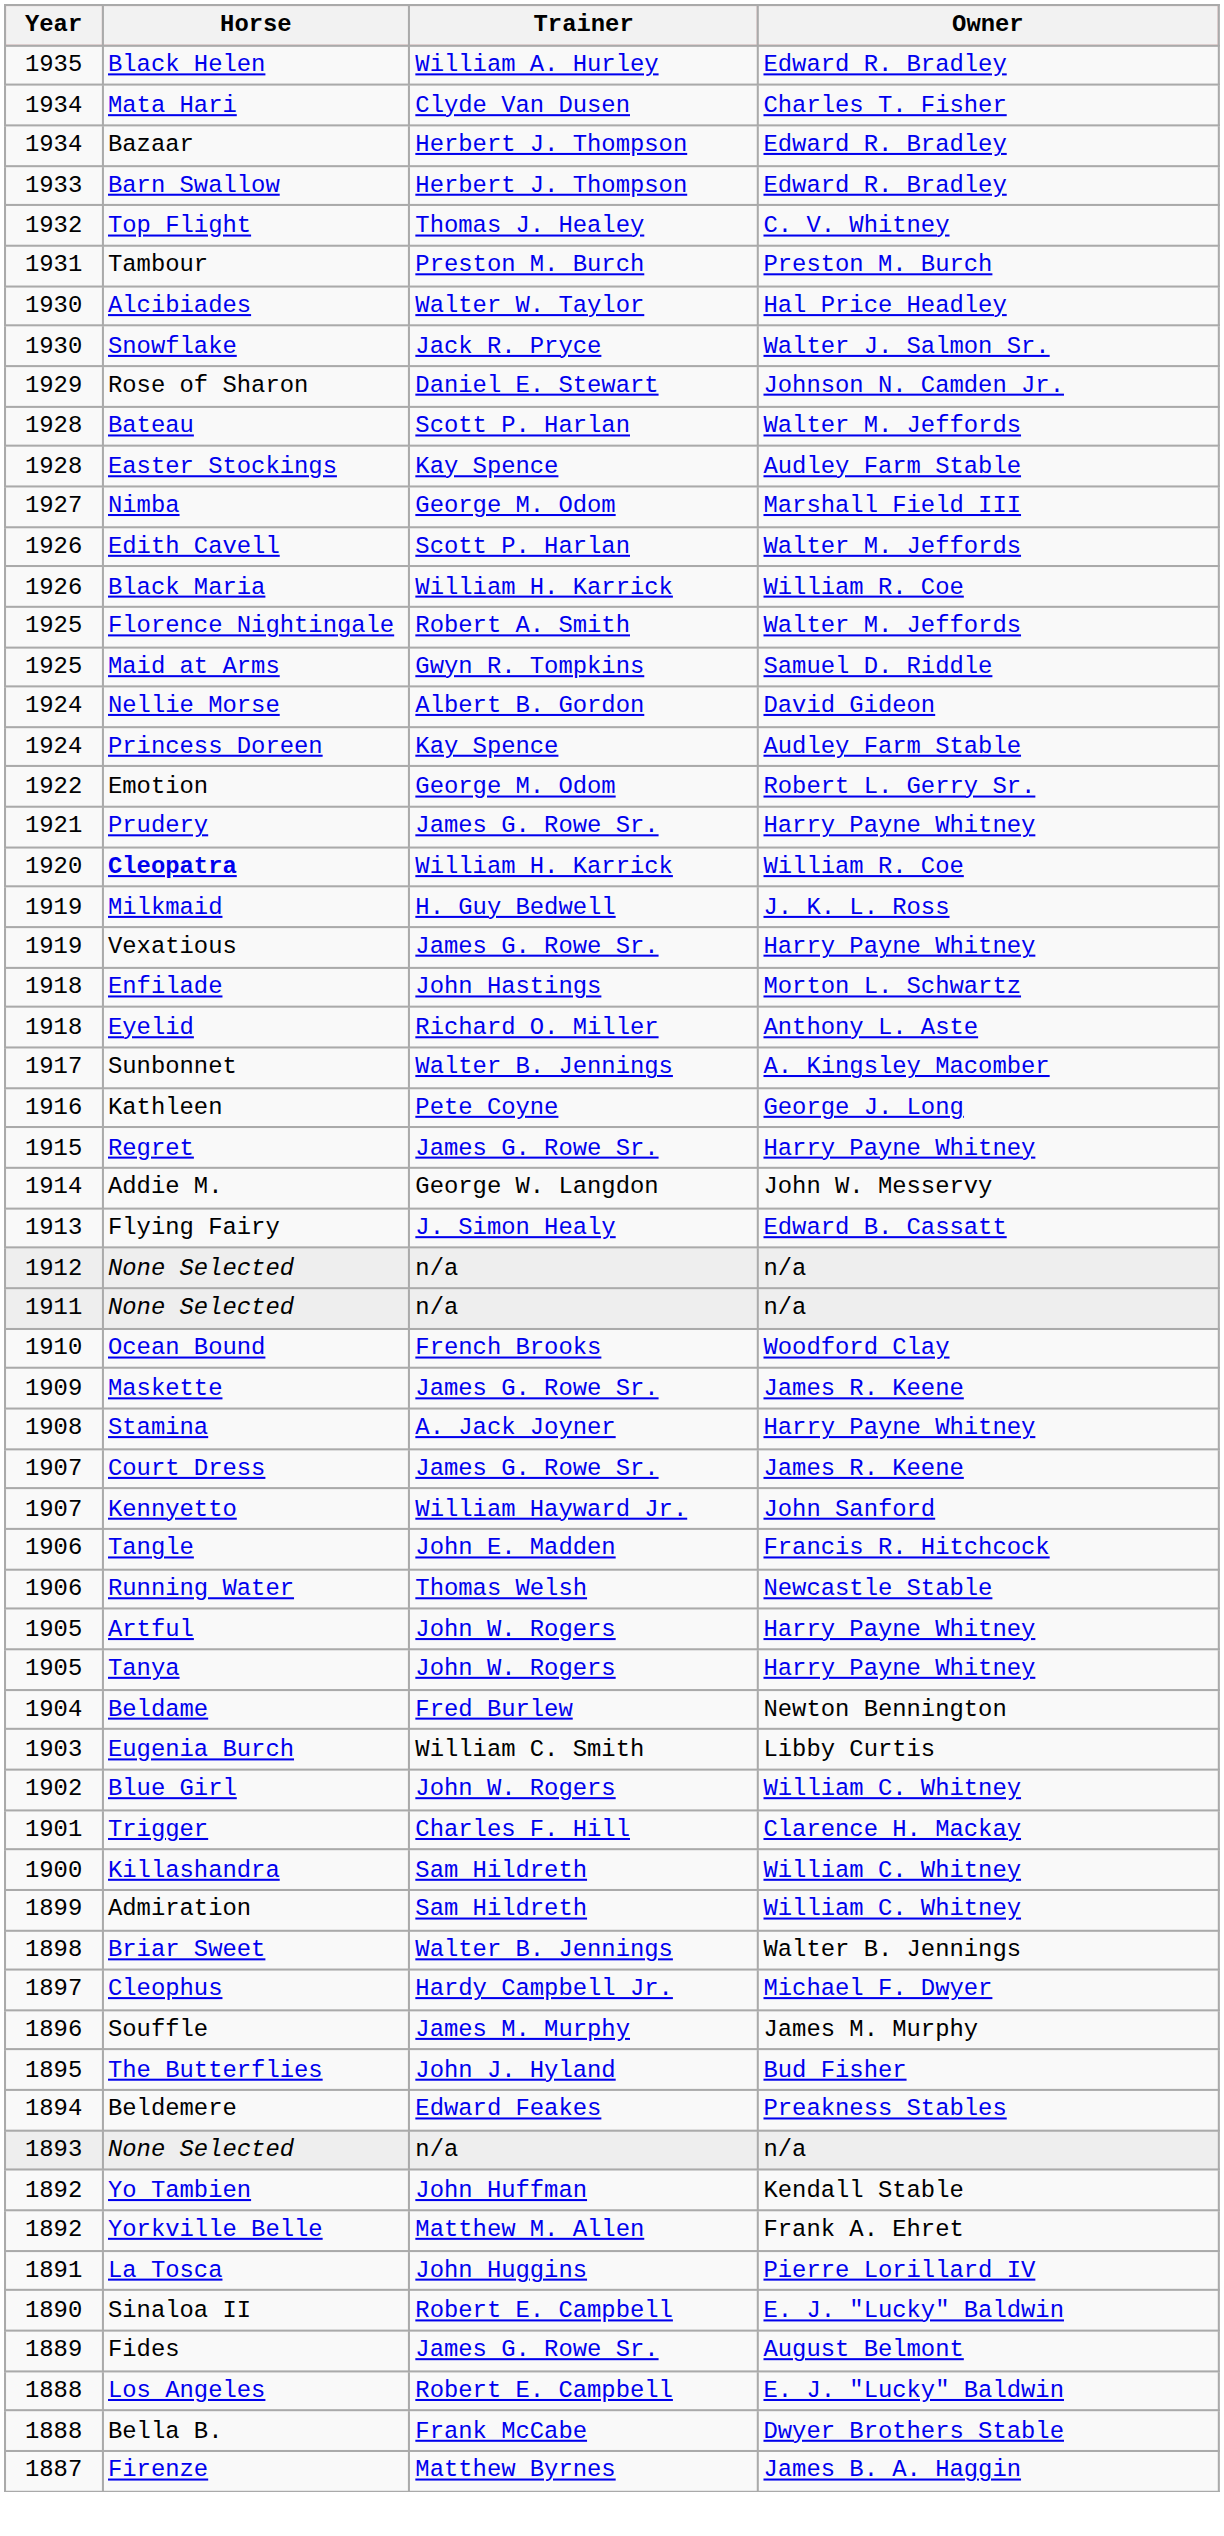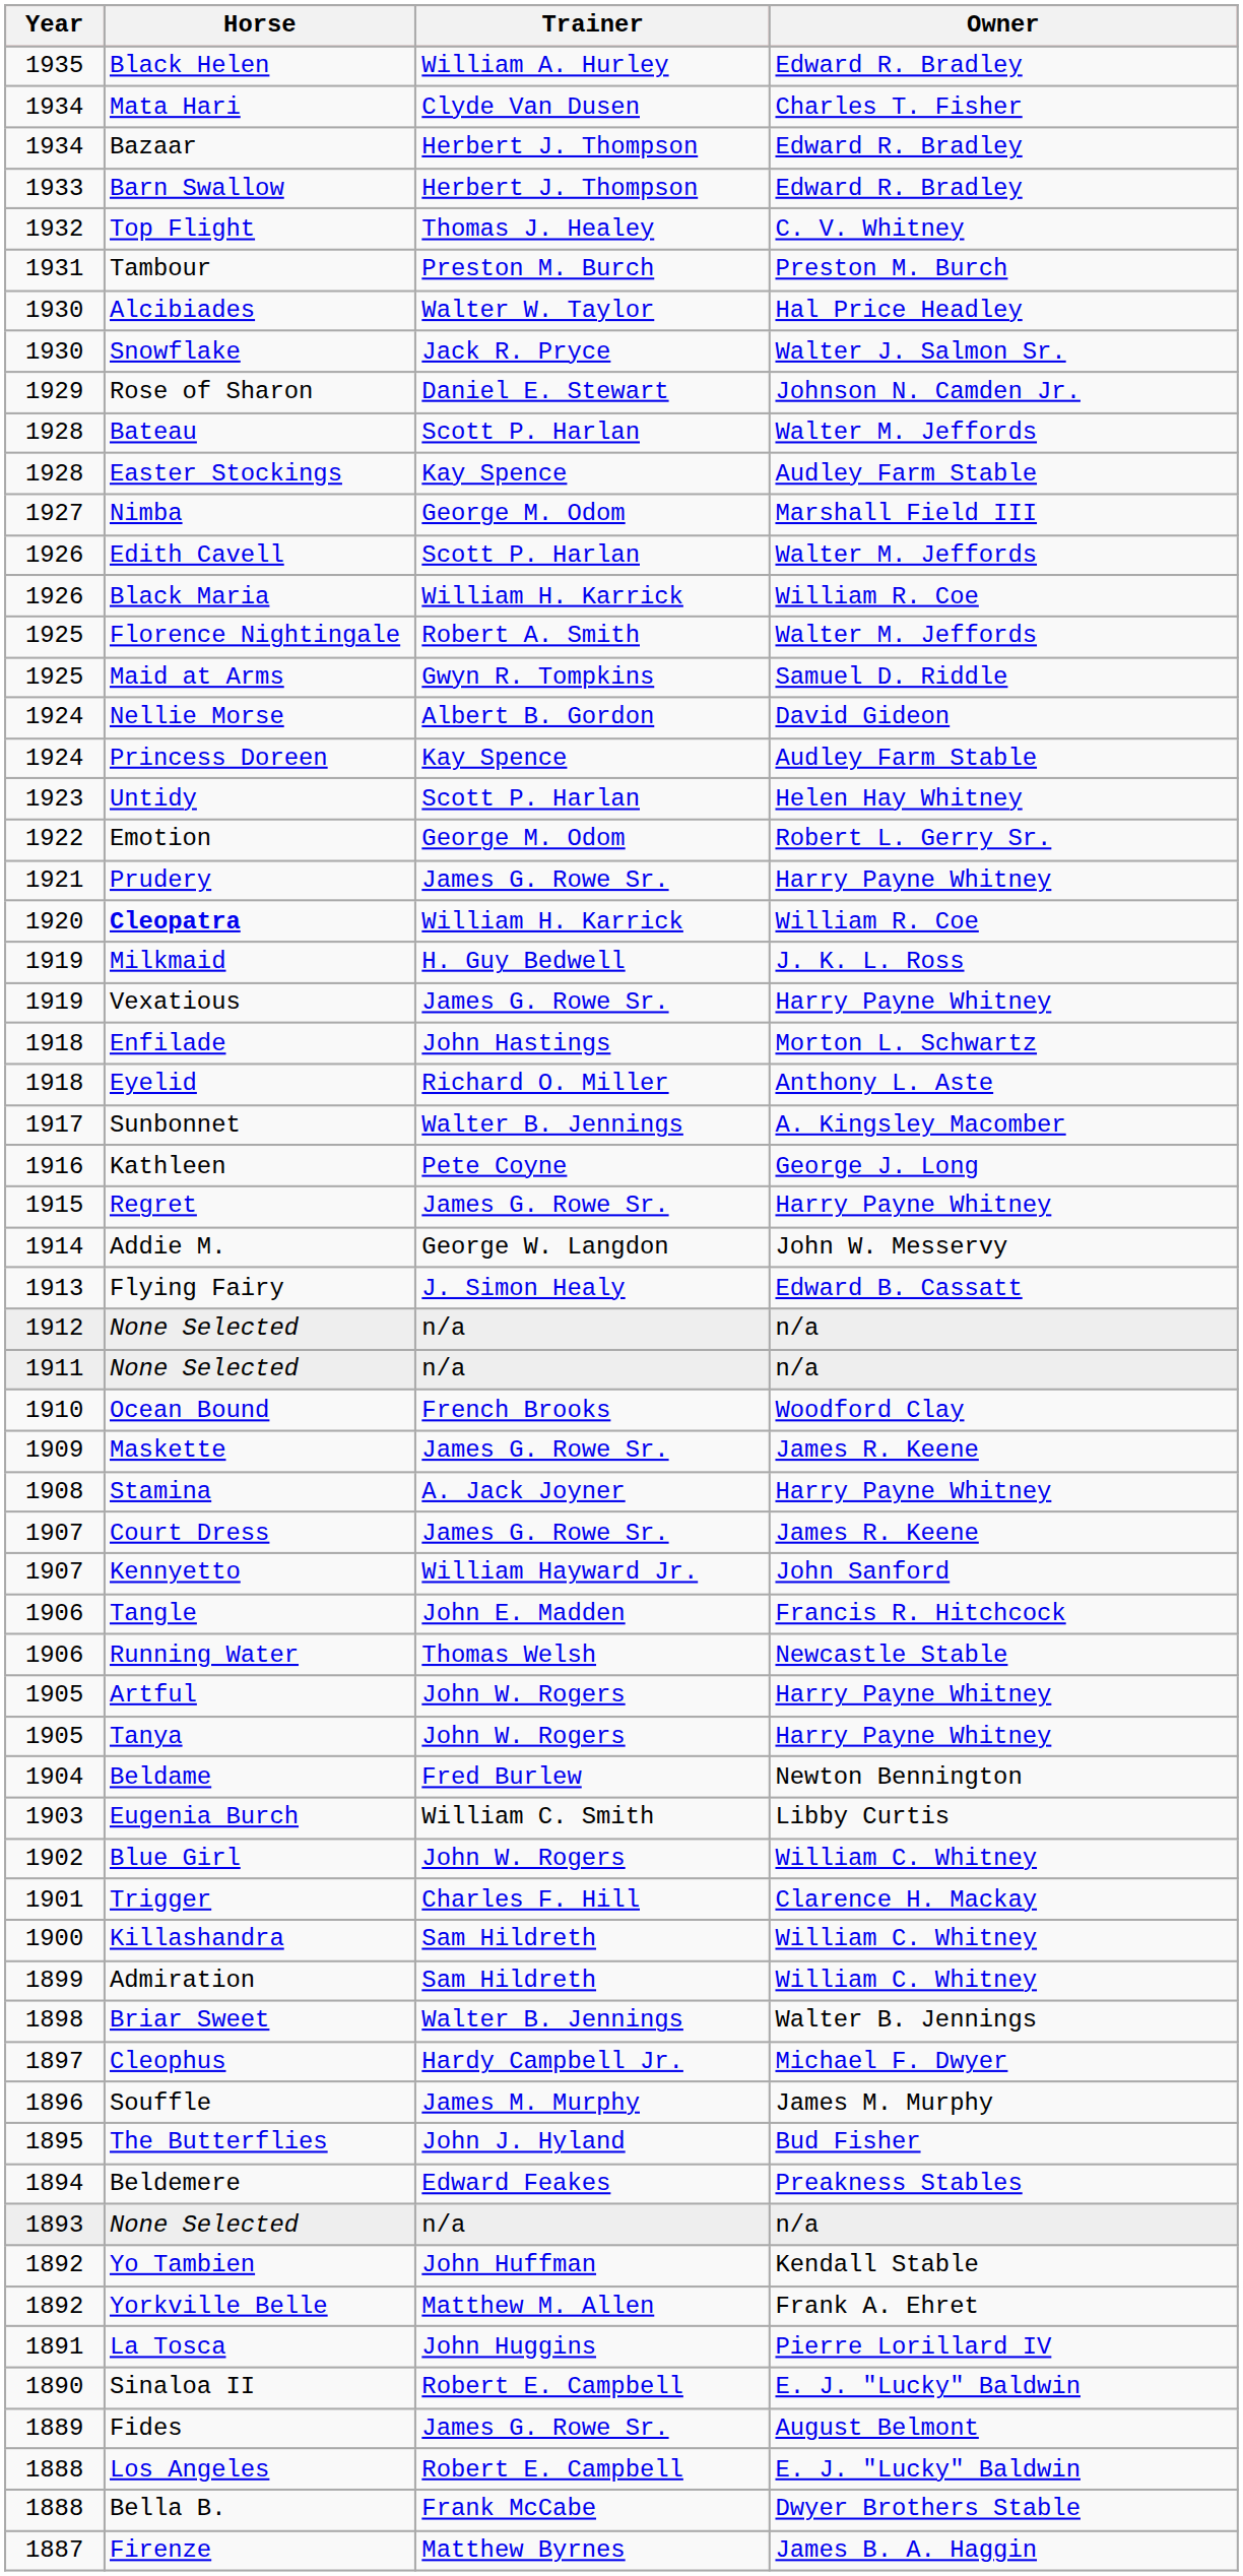+ row: 1923 | Untidy | Scott P. Harlan | Helen Hay Whitney
